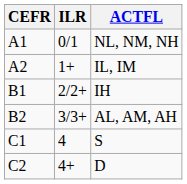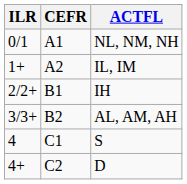columns swapped: CEFR <-> ILR
